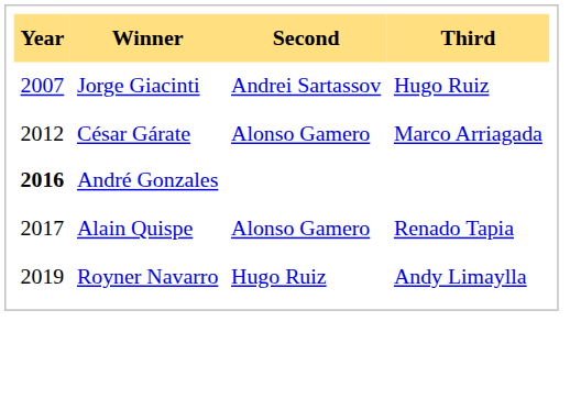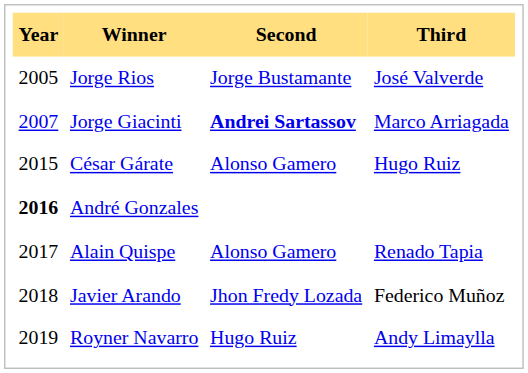+ row: 2005 | Jorge Rios | Jorge Bustamante | José Valverde
Jorge Giacinti | Second: normal -> bold
Jorge Giacinti | Third: Hugo Ruiz -> Marco Arriagada
César Gárate | Year: 2012 -> 2015
César Gárate | Third: Marco Arriagada -> Hugo Ruiz
+ row: 2018 | Javier Arando | Jhon Fredy Lozada | Federico Muñoz
